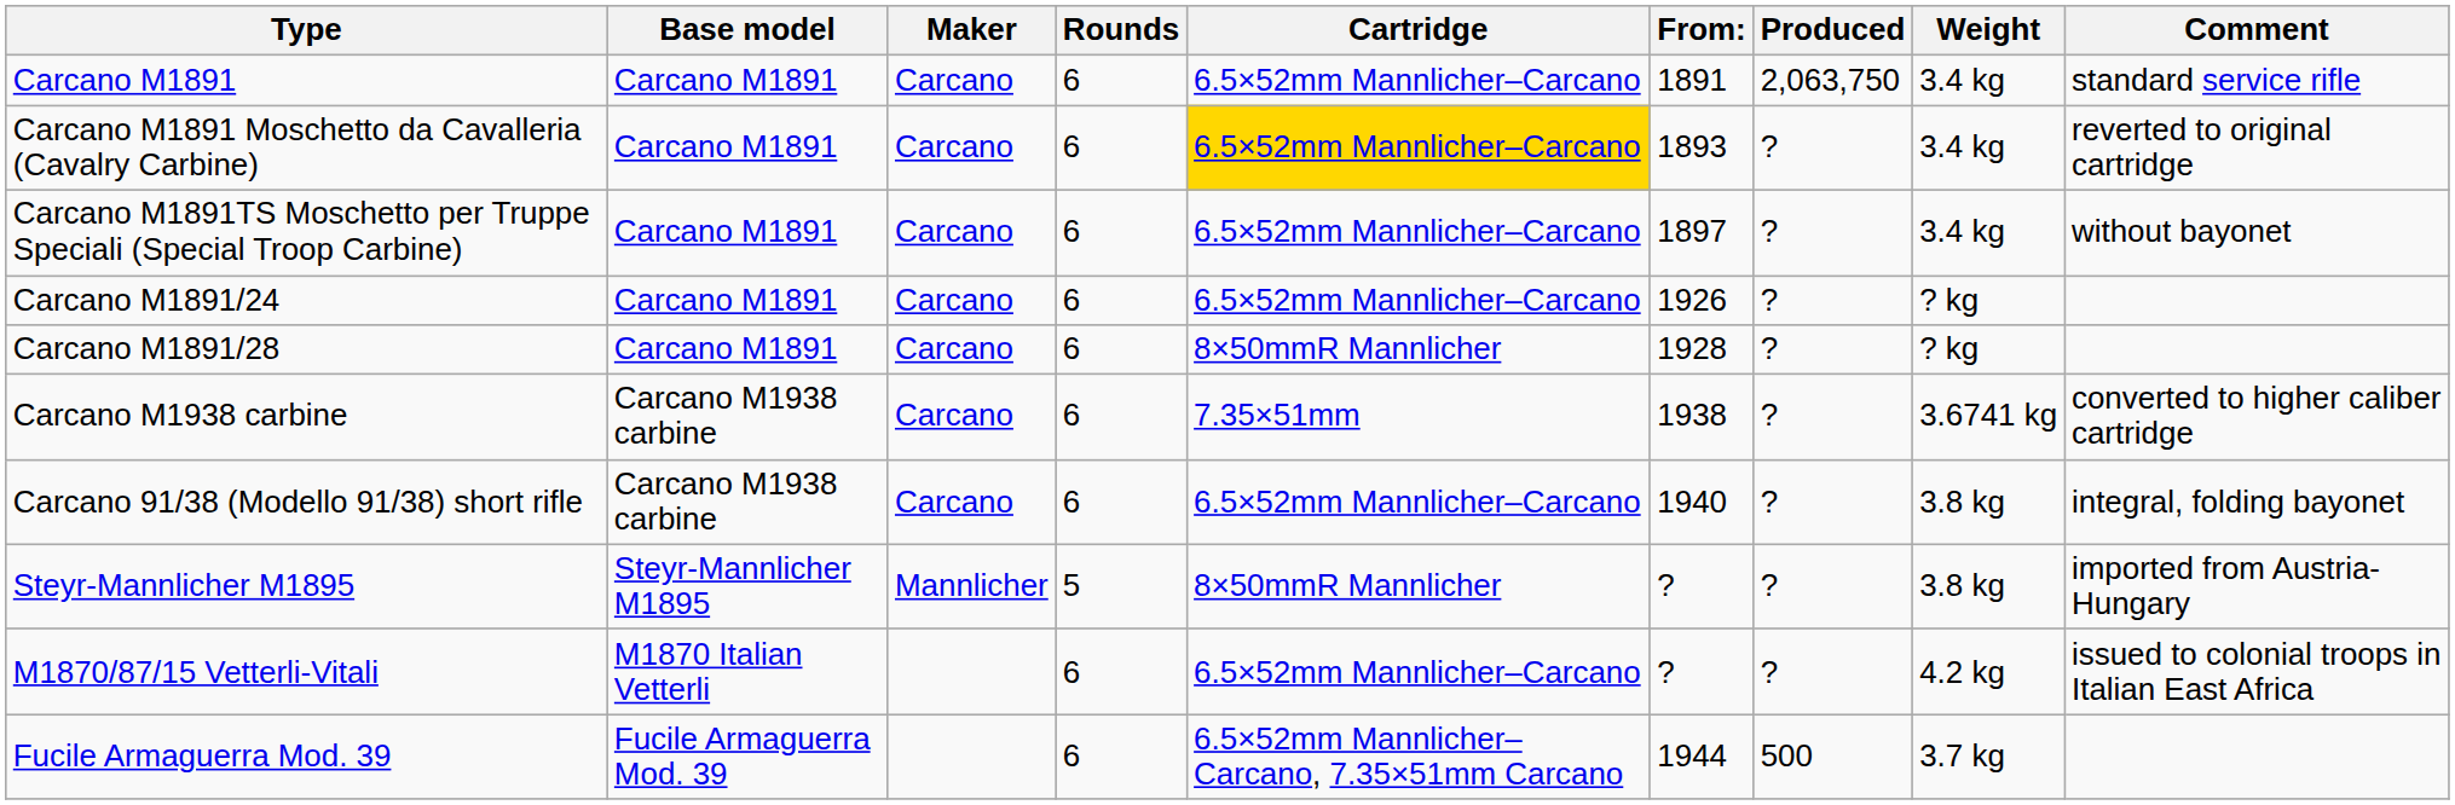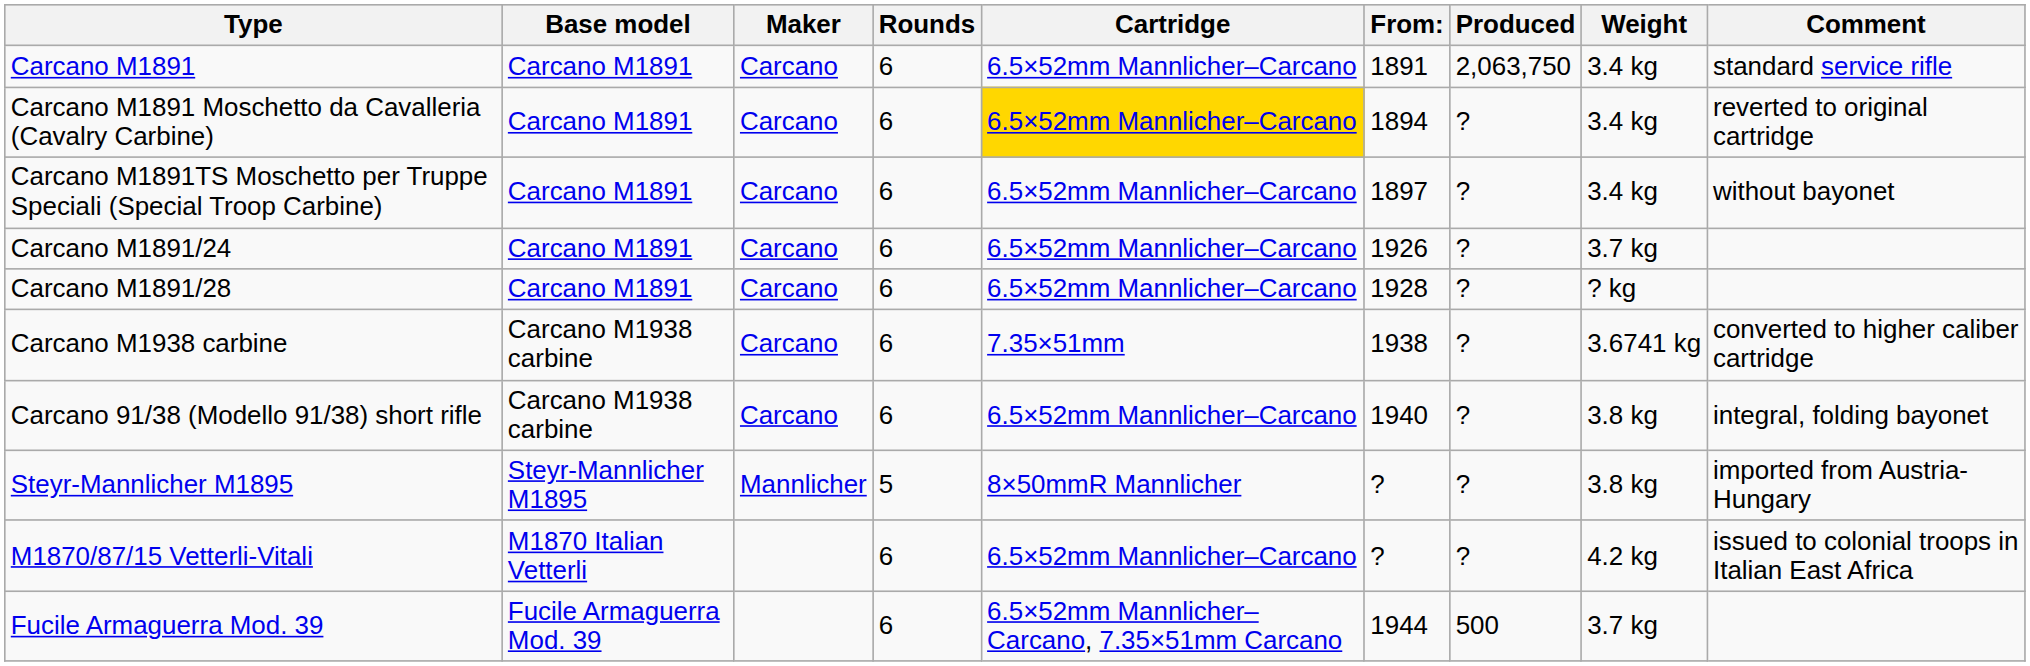Carcano M1891 Moschetto da Cavalleria (Cavalry Carbine) | From:: 1893 -> 1894
Carcano M1891/24 | Weight: ? kg -> 3.7 kg
Carcano M1891/28 | Cartridge: 8×50mmR Mannlicher -> 6.5×52mm Mannlicher–Carcano
